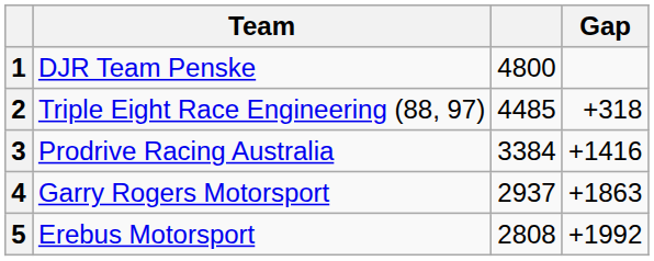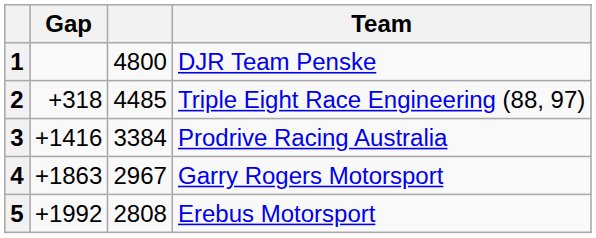columns swapped: Team <-> Gap
4 | column 3: 2937 -> 2967
